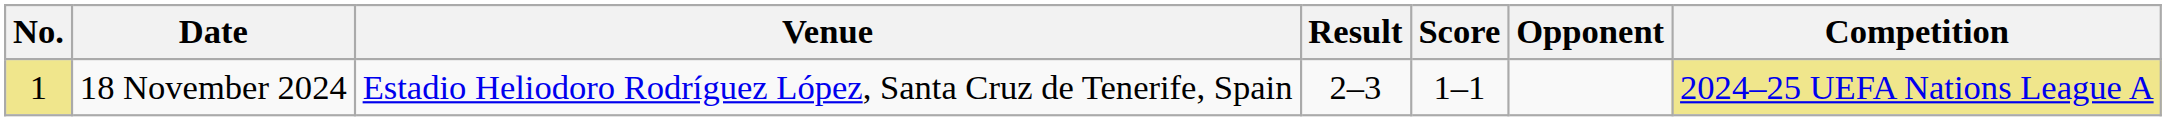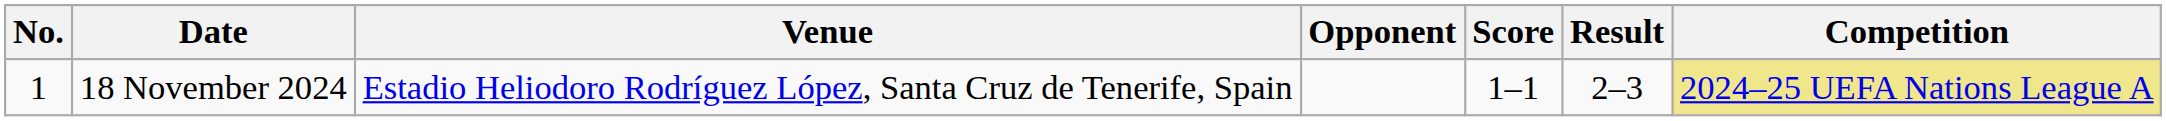columns swapped: Opponent <-> Result
18 November 2024 | No.: khaki background -> no background
